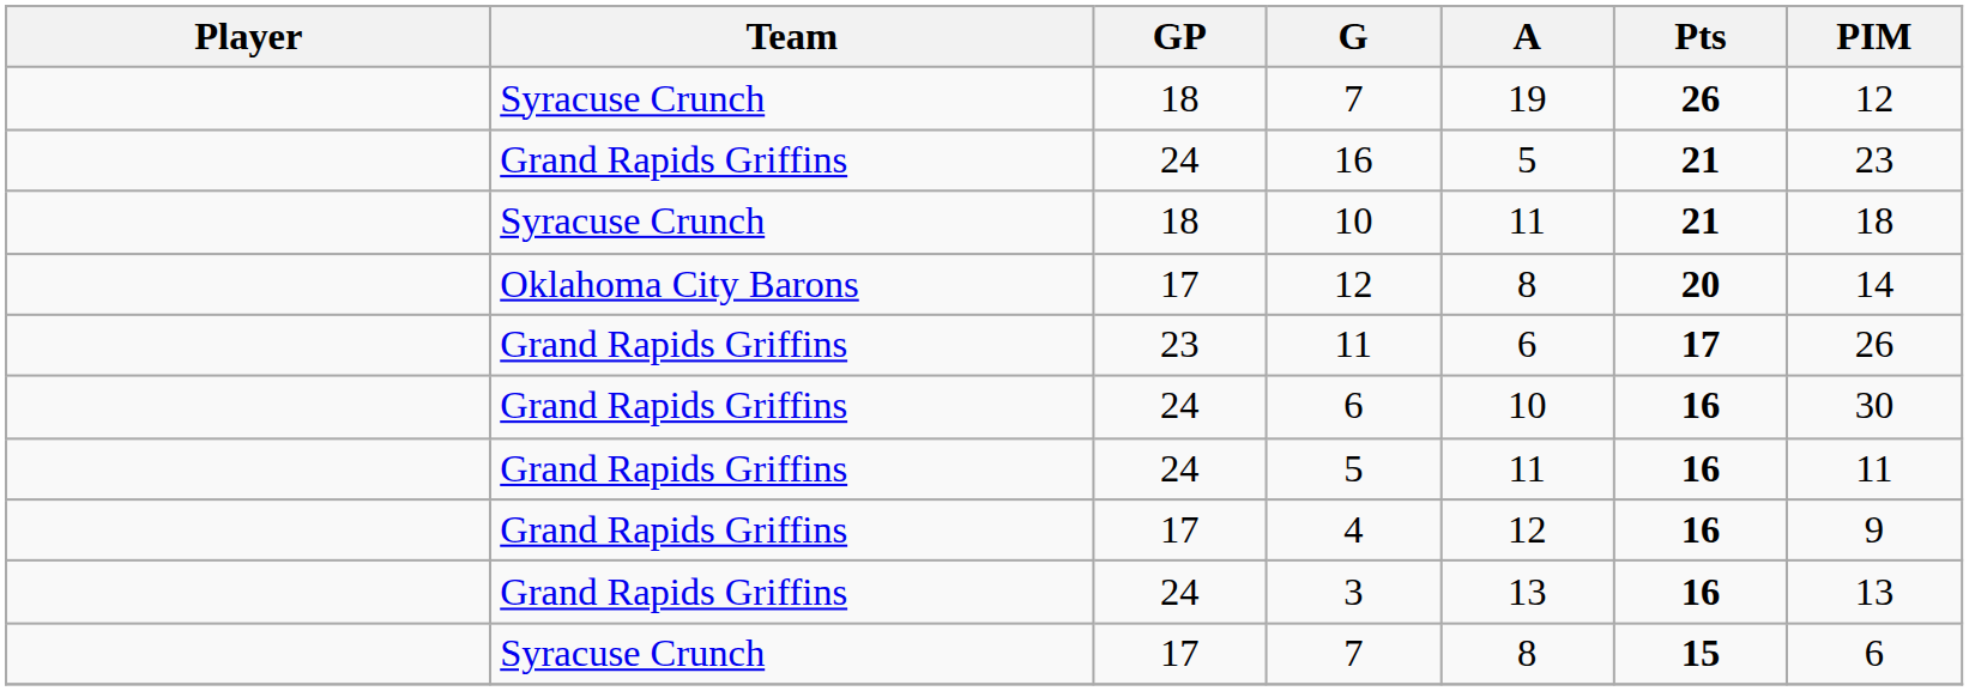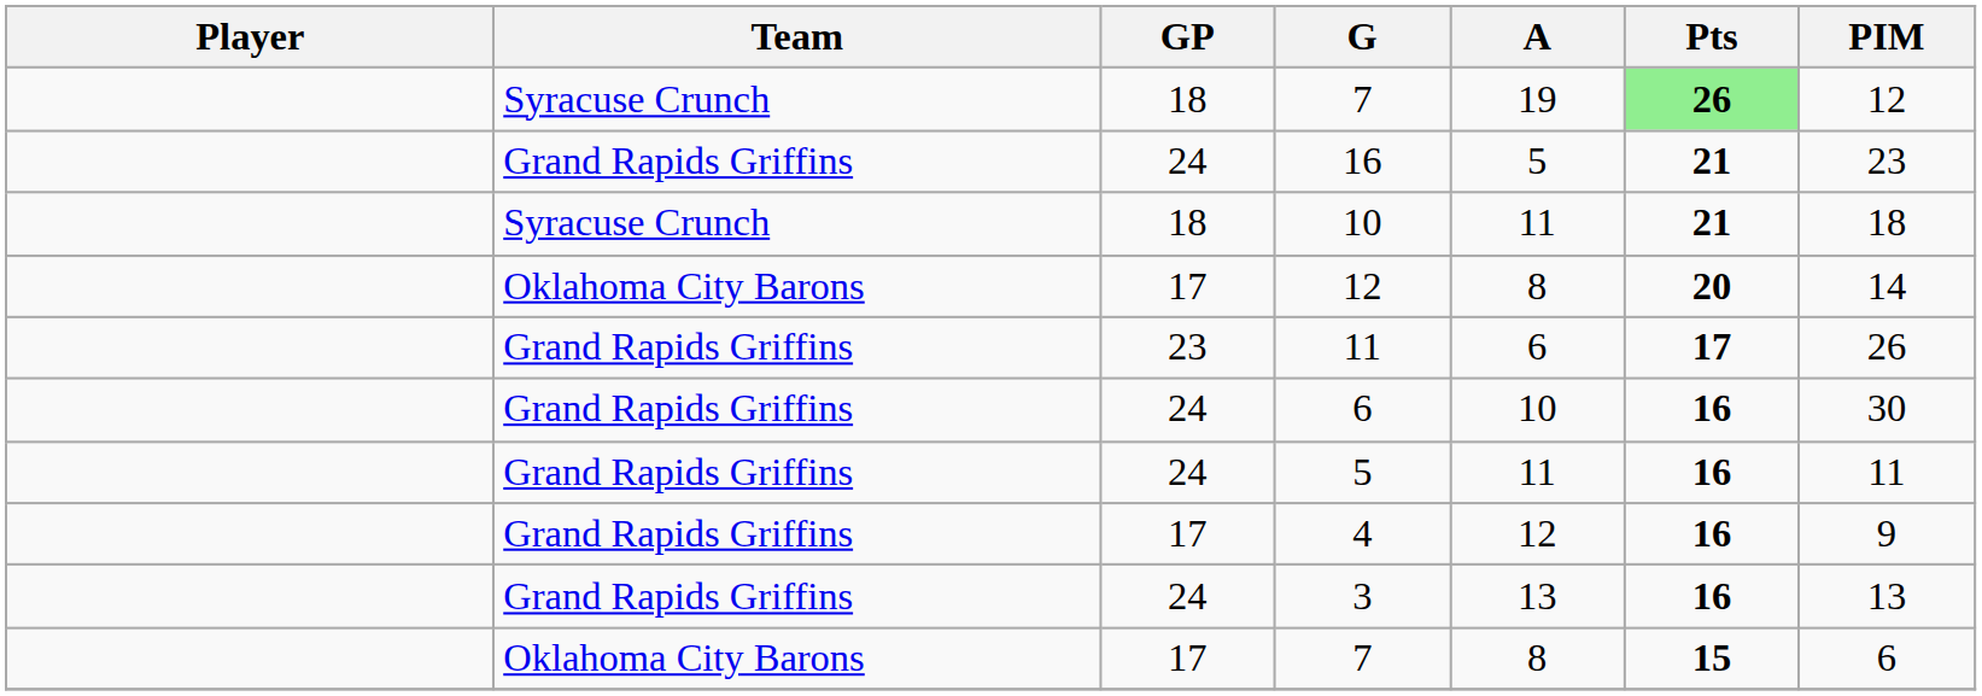18 / 7 | Pts: no background -> lightgreen background
17 / 7 | Team: Syracuse Crunch -> Oklahoma City Barons
